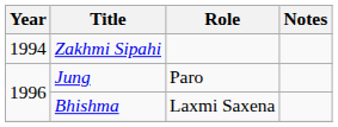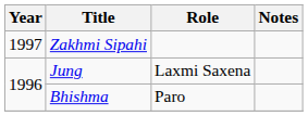Zakhmi Sipahi | Year: 1994 -> 1997
Jung | Role: Paro -> Laxmi Saxena
Bhishma | Role: Laxmi Saxena -> Paro
